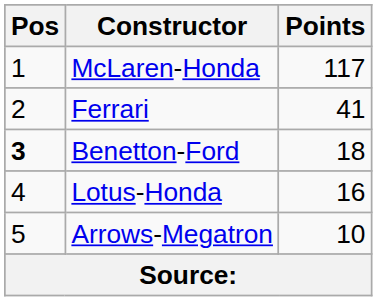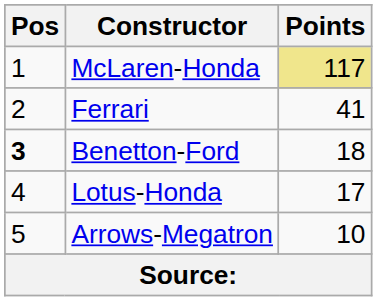McLaren-Honda | Points: no background -> khaki background
Lotus-Honda | Points: 16 -> 17
